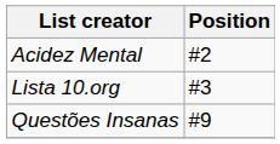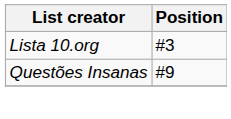- row: Acidez Mental | #2
